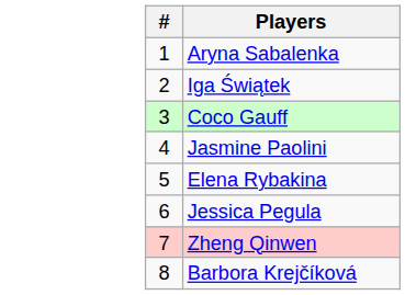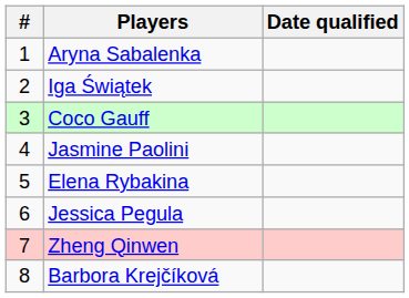+ column: Date qualified
